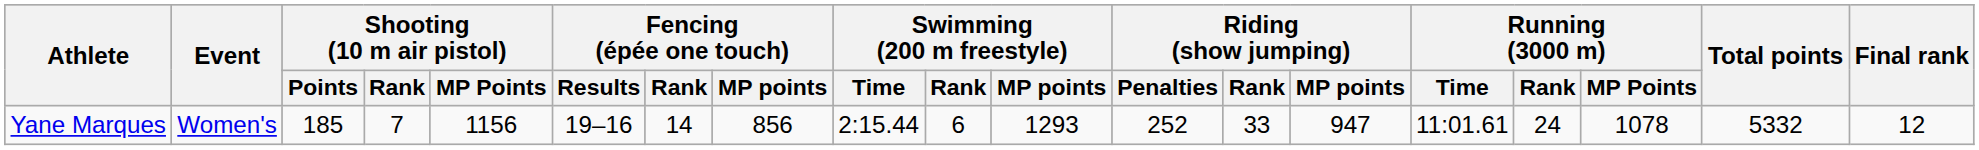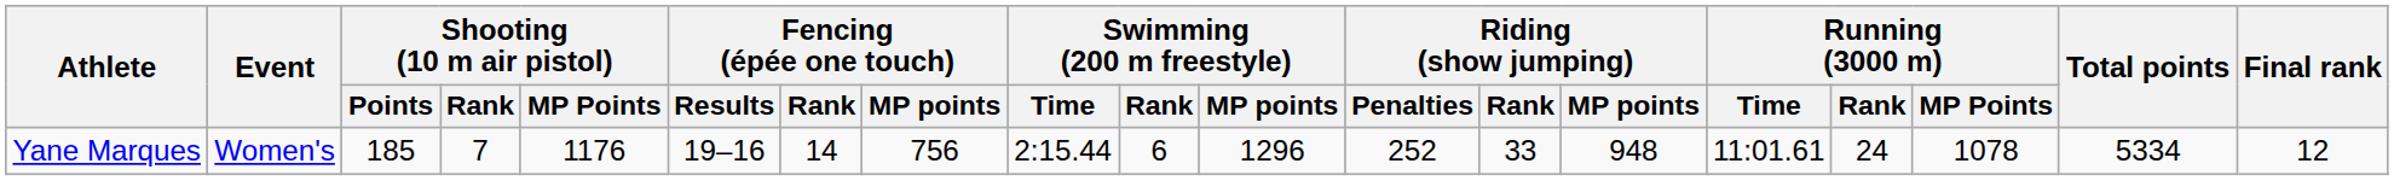Yane Marques | Shooting (10 m air pistol) / MP Points: 1156 -> 1176
Yane Marques | Fencing (épée one touch) / MP points: 856 -> 756
Yane Marques | Swimming (200 m freestyle) / MP points: 1293 -> 1296
Yane Marques | Riding (show jumping) / MP points: 947 -> 948
Yane Marques | Total points: 5332 -> 5334
